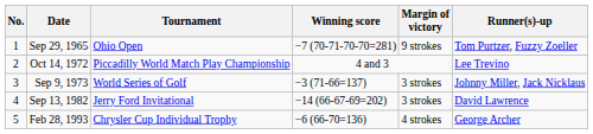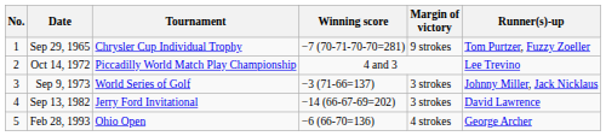Sep 29, 1965 | Tournament: Ohio Open -> Chrysler Cup Individual Trophy
Feb 28, 1993 | Tournament: Chrysler Cup Individual Trophy -> Ohio Open
